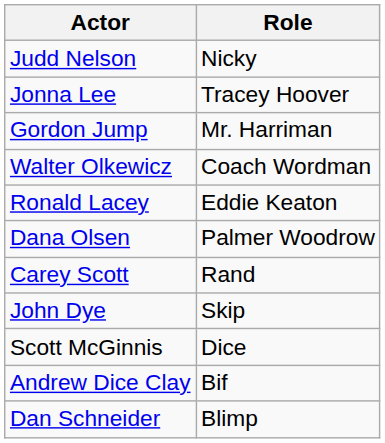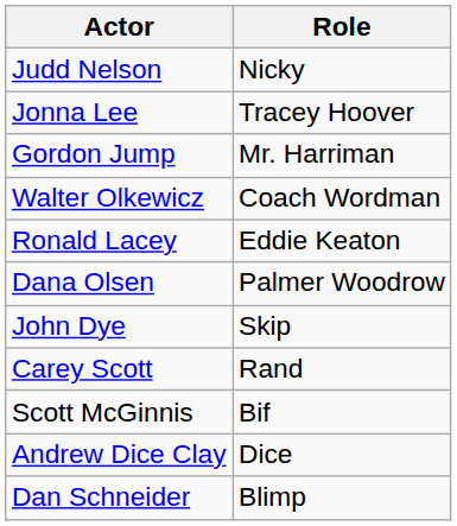rows swapped: John Dye <-> Carey Scott
Scott McGinnis | Role: Dice -> Bif
Andrew Dice Clay | Role: Bif -> Dice
